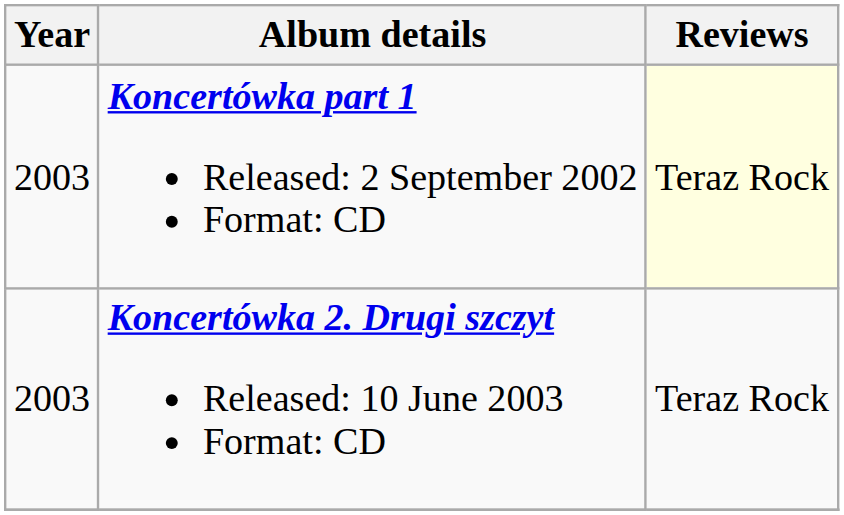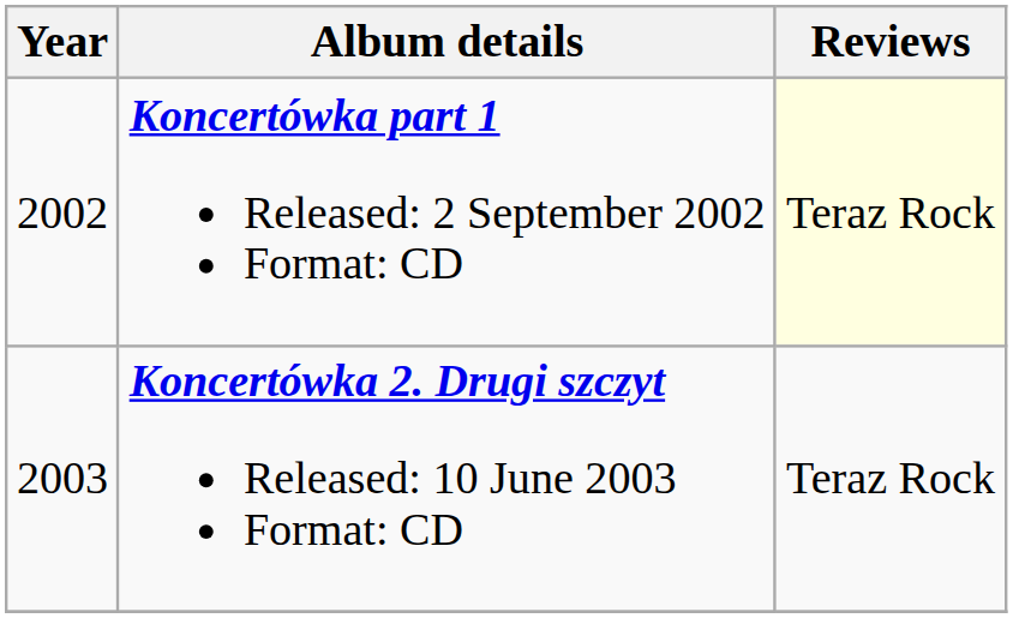Koncertówka part 1 Released: 2 September 2002 Format: CD | Year: 2003 -> 2002
